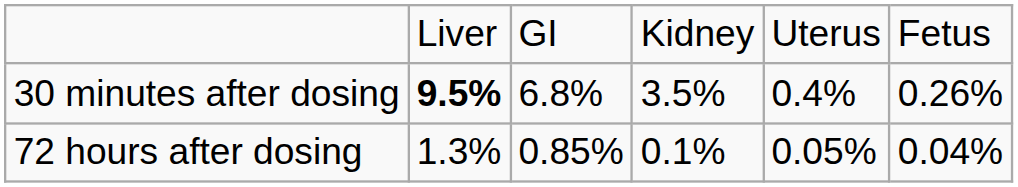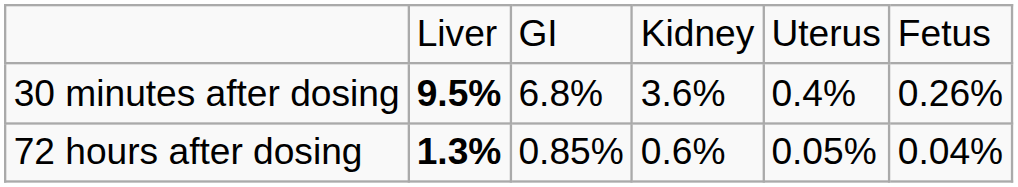30 minutes after dosing | column 4: 3.5% -> 3.6%
72 hours after dosing | column 2: normal -> bold
72 hours after dosing | column 4: 0.1% -> 0.6%
